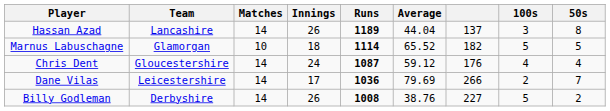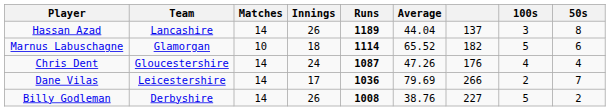Marnus Labuschagne | 50s: 5 -> 6
Chris Dent | Average: 59.12 -> 47.26
